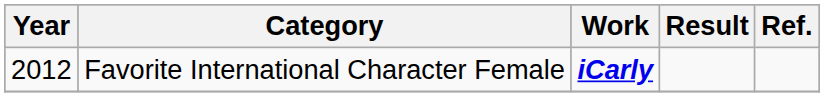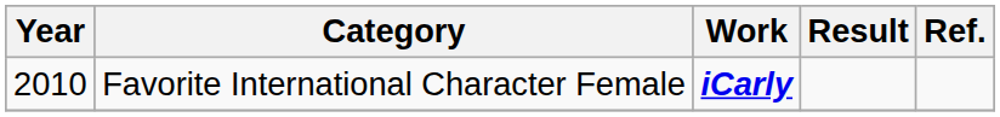Favorite International Character Female | Year: 2012 -> 2010
